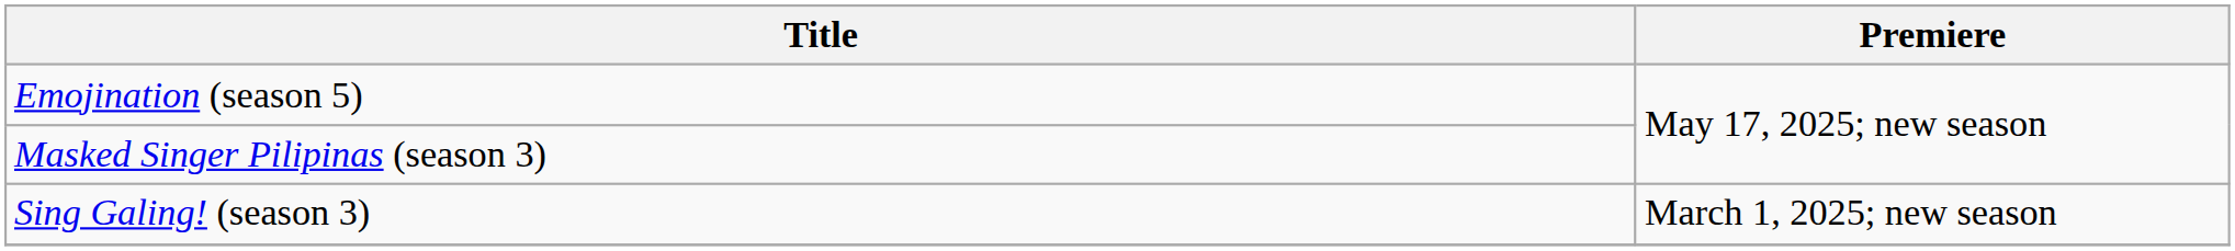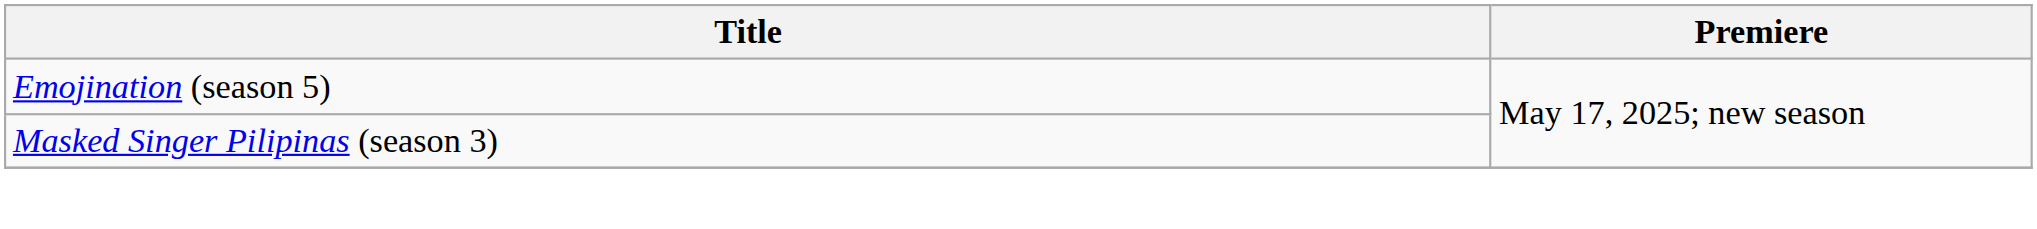- row: Sing Galing! (season 3) | March 1, 2025; new season
